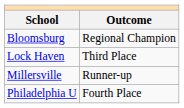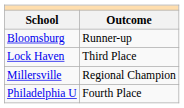Bloomsburg | Outcome: Regional Champion -> Runner-up
Millersville | Outcome: Runner-up -> Regional Champion
